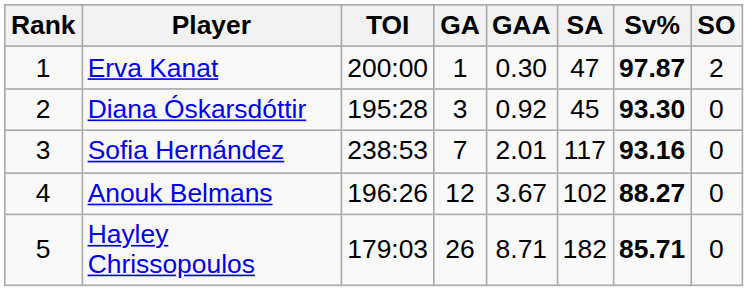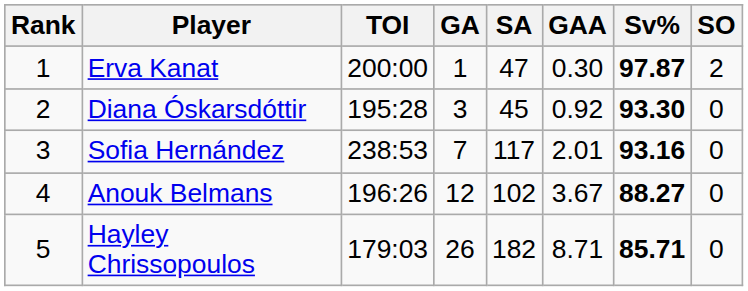columns swapped: GAA <-> SA
